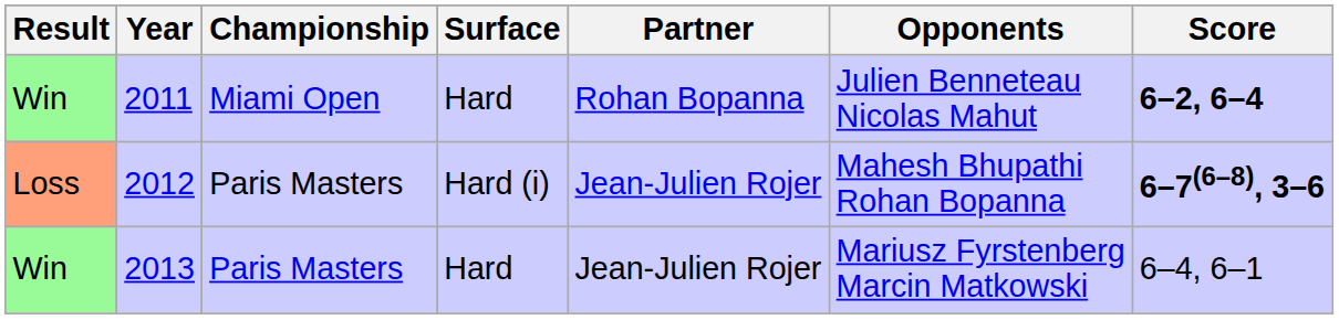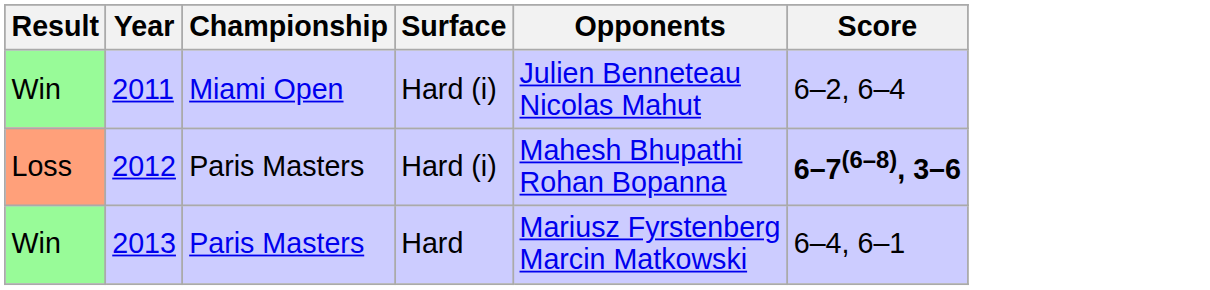- column: Partner | Rohan Bopanna | Jean-Julien Rojer | Jean-Julien Rojer
2011 | Surface: Hard -> Hard (i)
2011 | Score: bold -> normal
